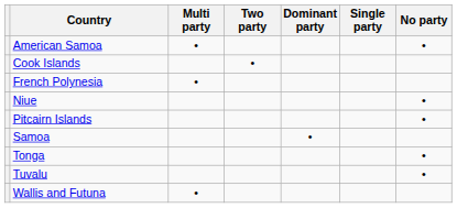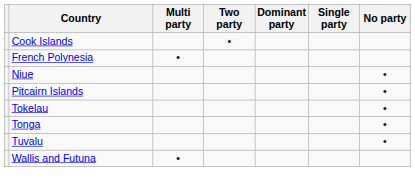- row: American Samoa | • | •
- row: Samoa | •
+ row: Tokelau | •
